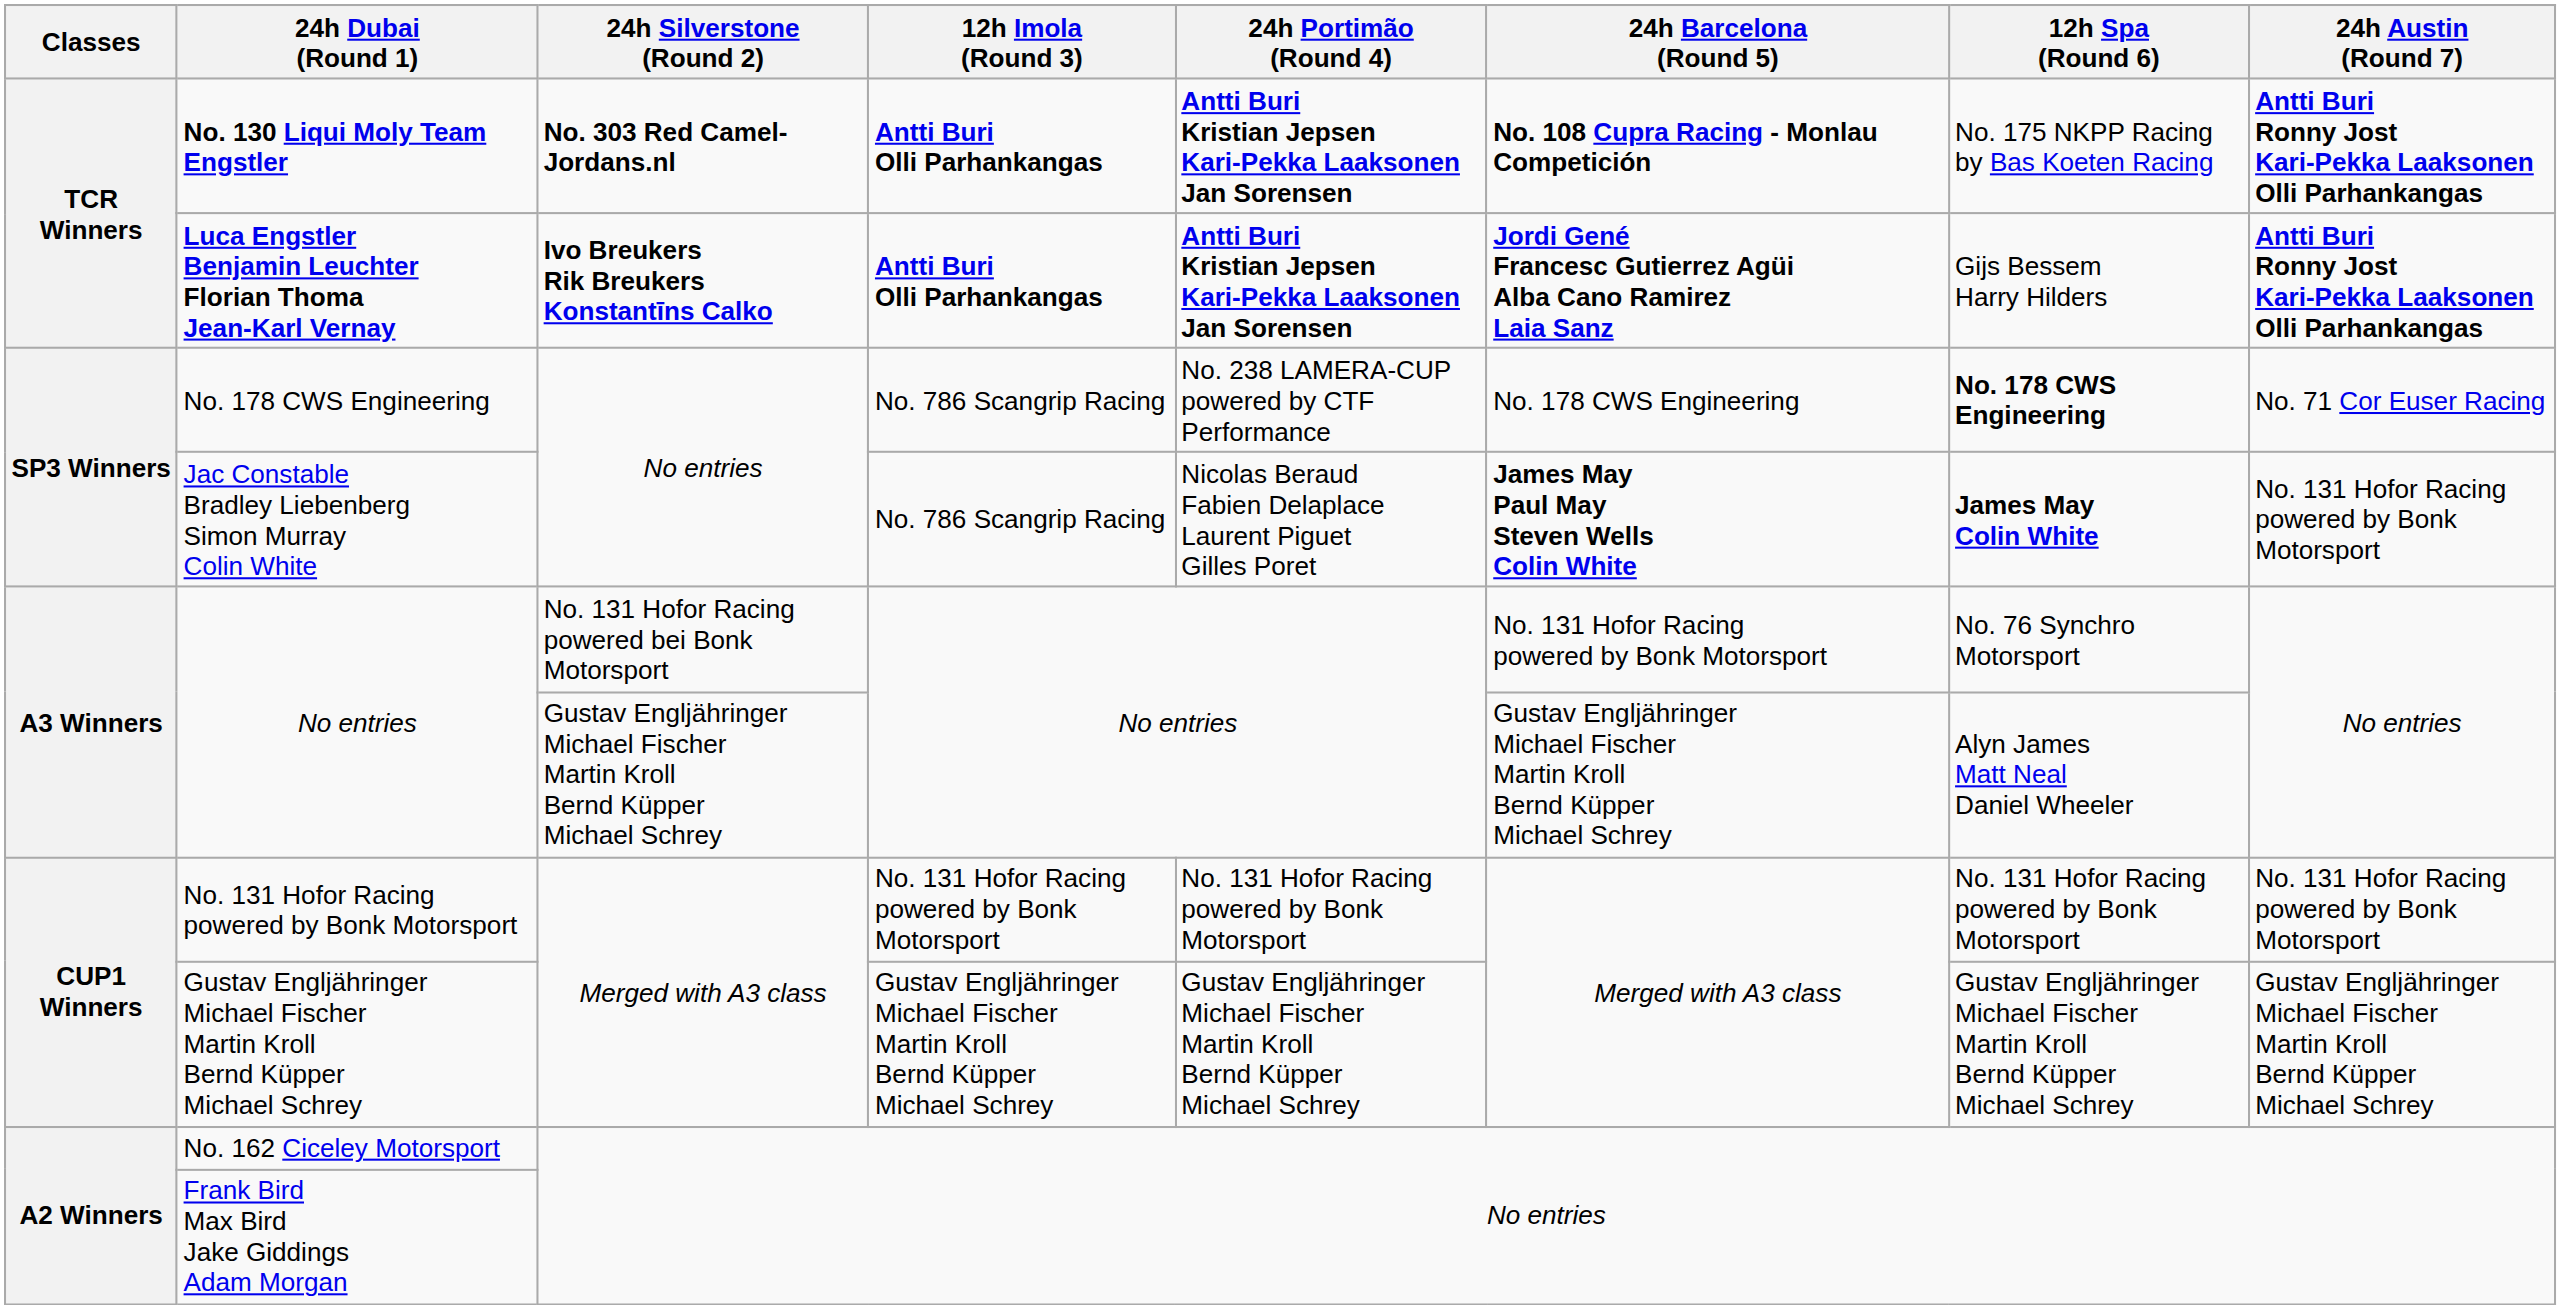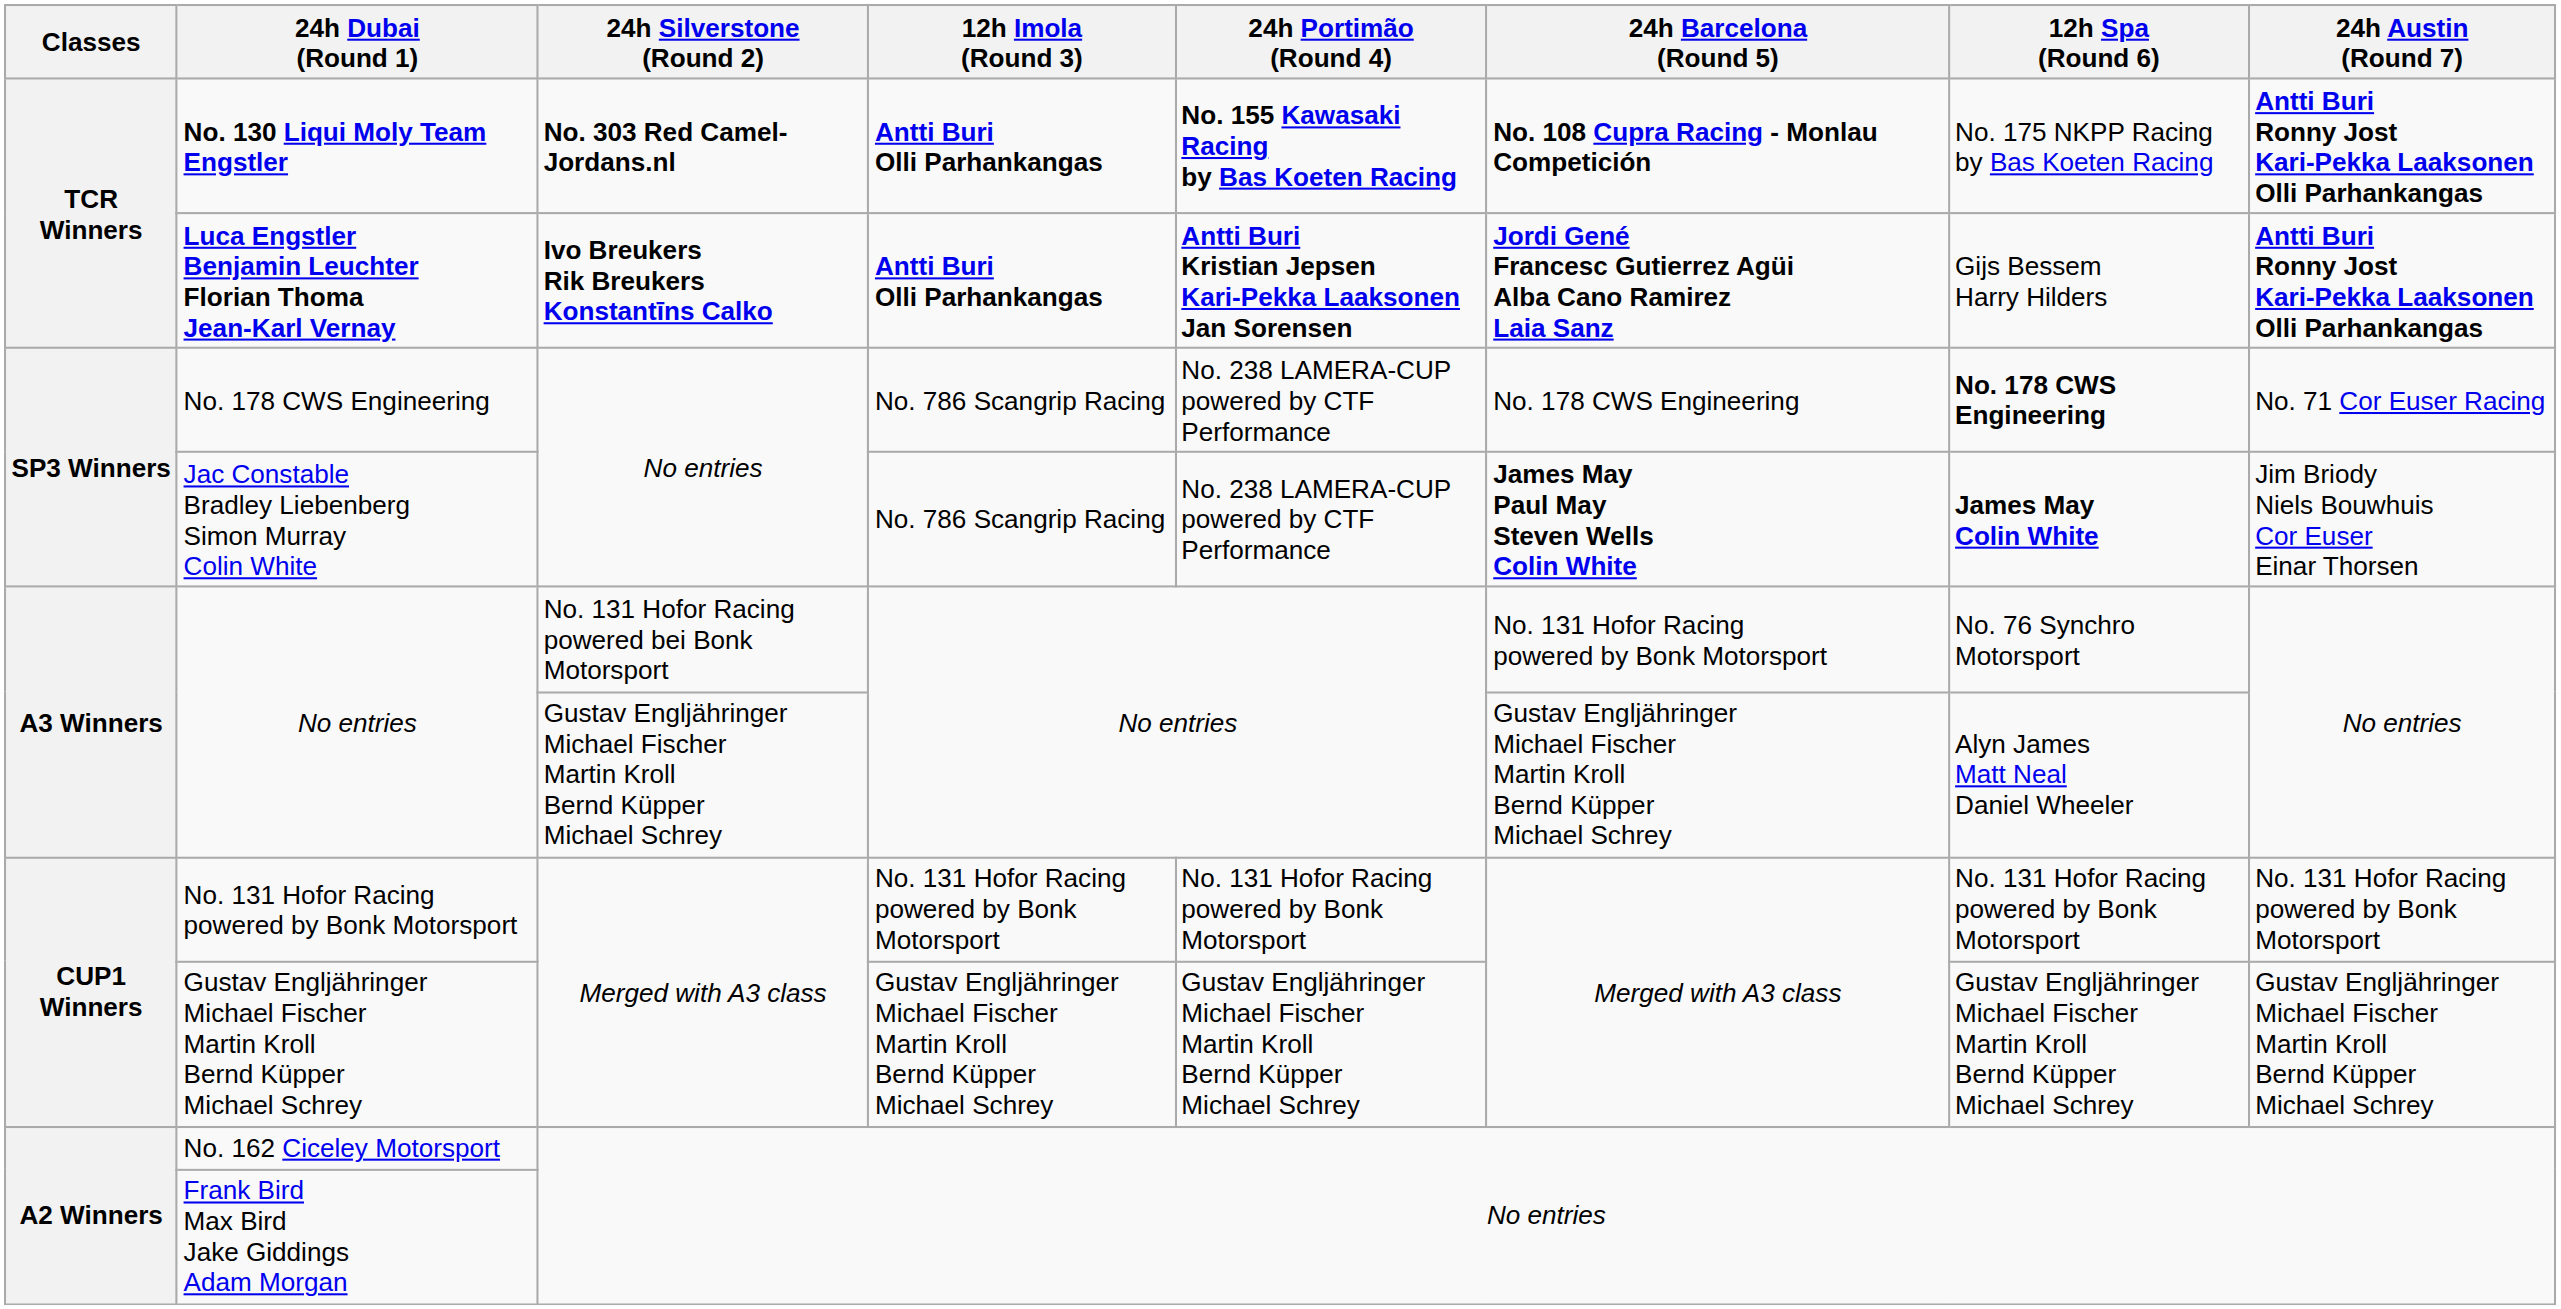No. 130 Liqui Moly Team Engstler | 24h Portimão (Round 4): Antti Buri Kristian Jepsen Kari-Pekka Laaksonen Jan Sorensen -> No. 155 Kawasaki Racing by Bas Koeten Racing
Jac Constable Bradley Liebenberg Simon Murray Colin White | 24h Portimão (Round 4): Nicolas Beraud Fabien Delaplace Laurent Piguet Gilles Poret -> No. 238 LAMERA-CUP powered by CTF Performance
Jac Constable Bradley Liebenberg Simon Murray Colin White | 24h Austin (Round 7): No. 131 Hofor Racing powered by Bonk Motorsport -> Jim Briody Niels Bouwhuis Cor Euser Einar Thorsen
